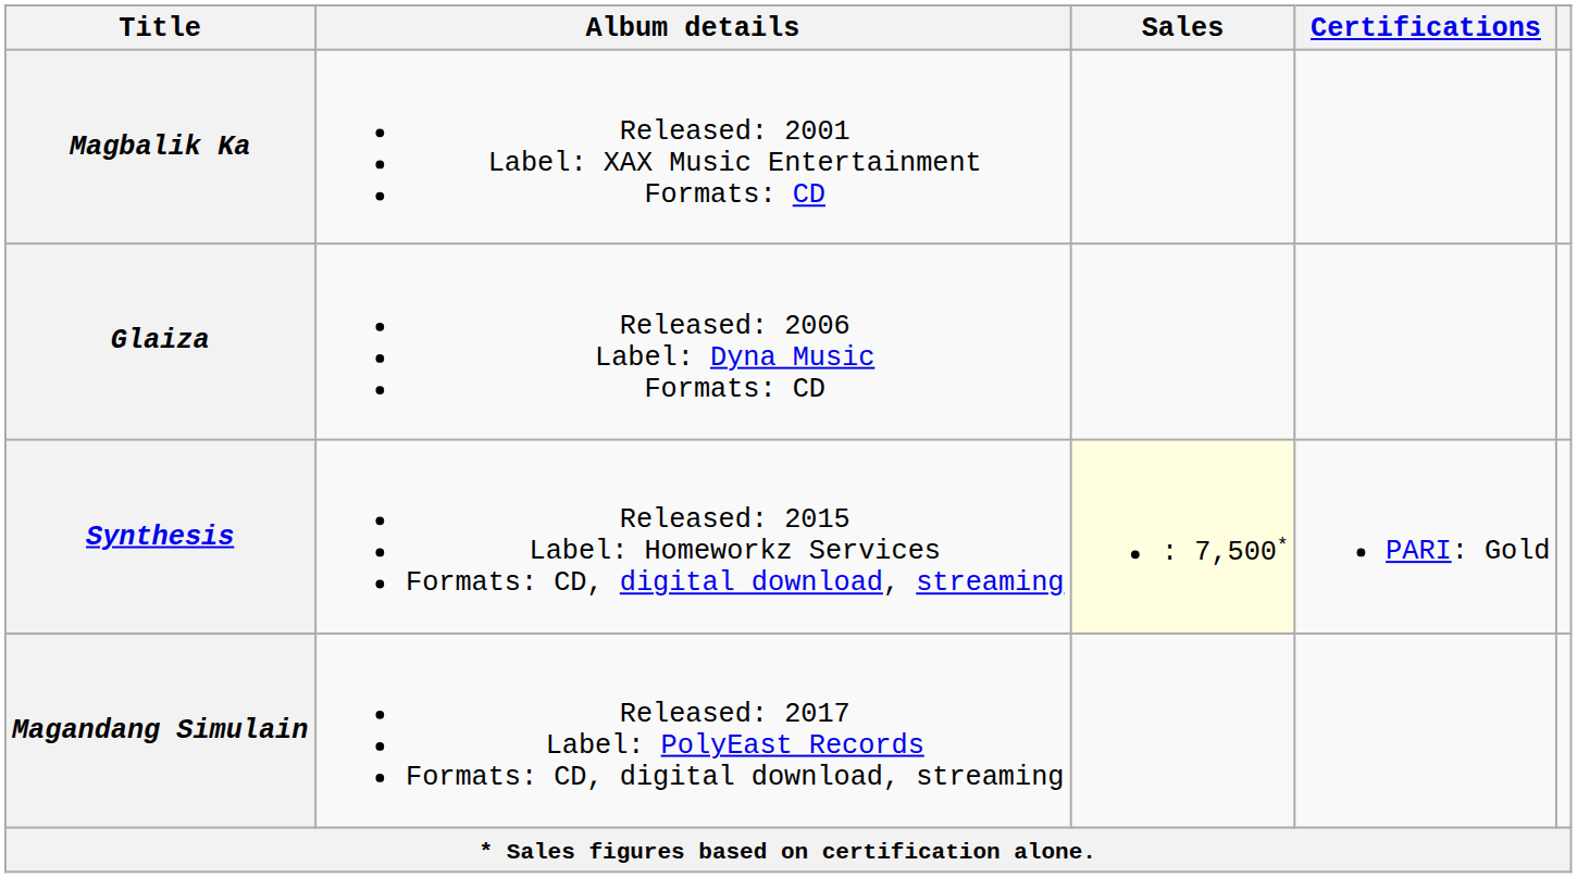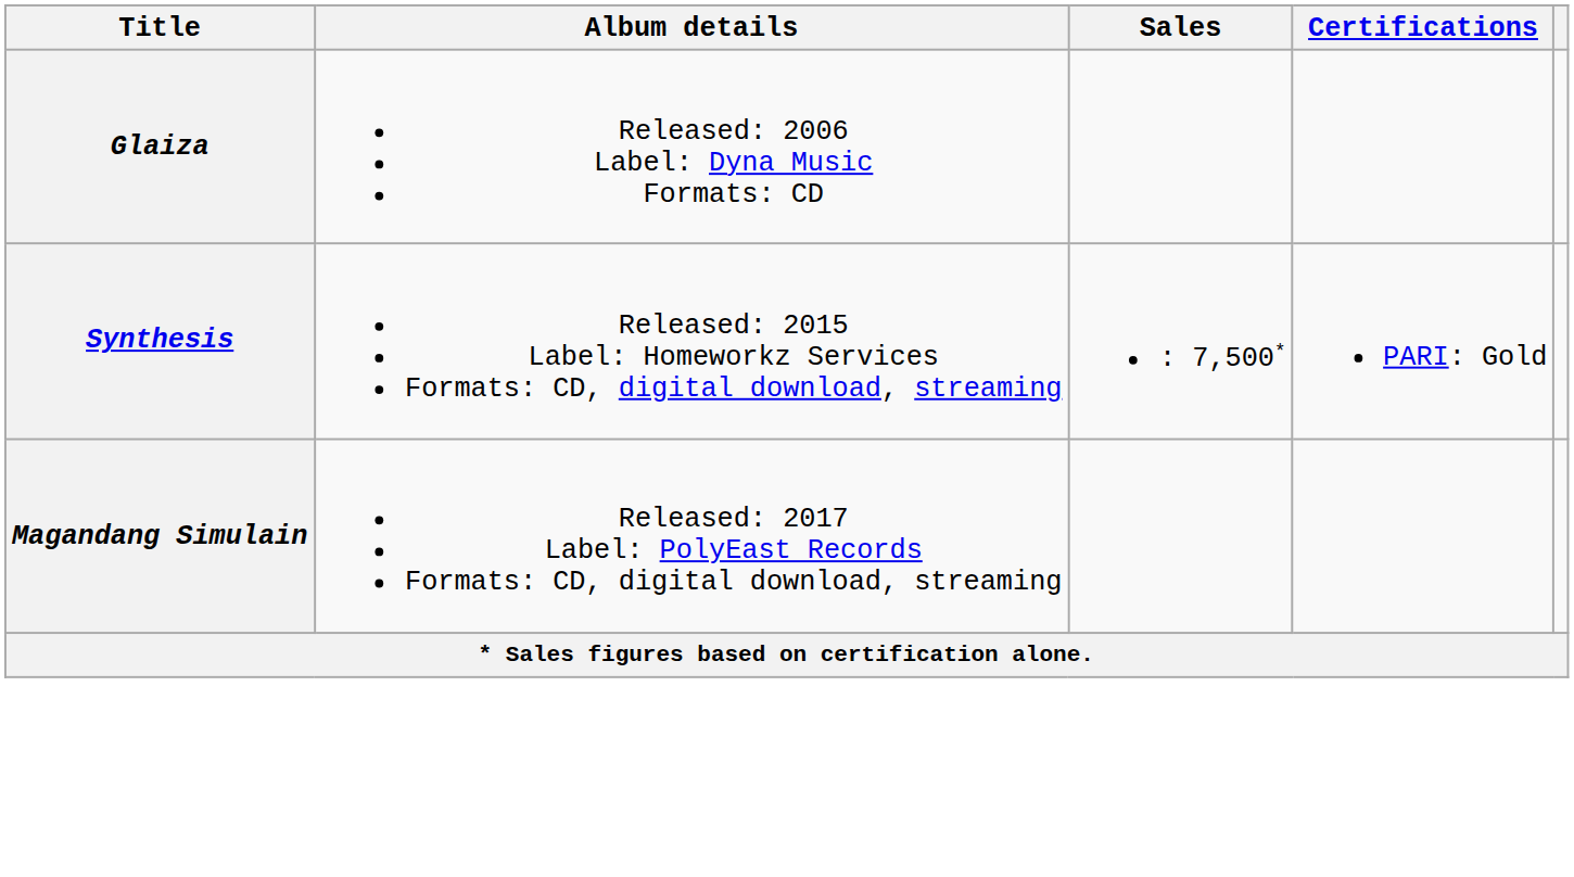- row: Magbalik Ka | Released: 2001 Label: XAX Music Entertainment Formats: CD
Synthesis | Sales: lightyellow background -> no background
